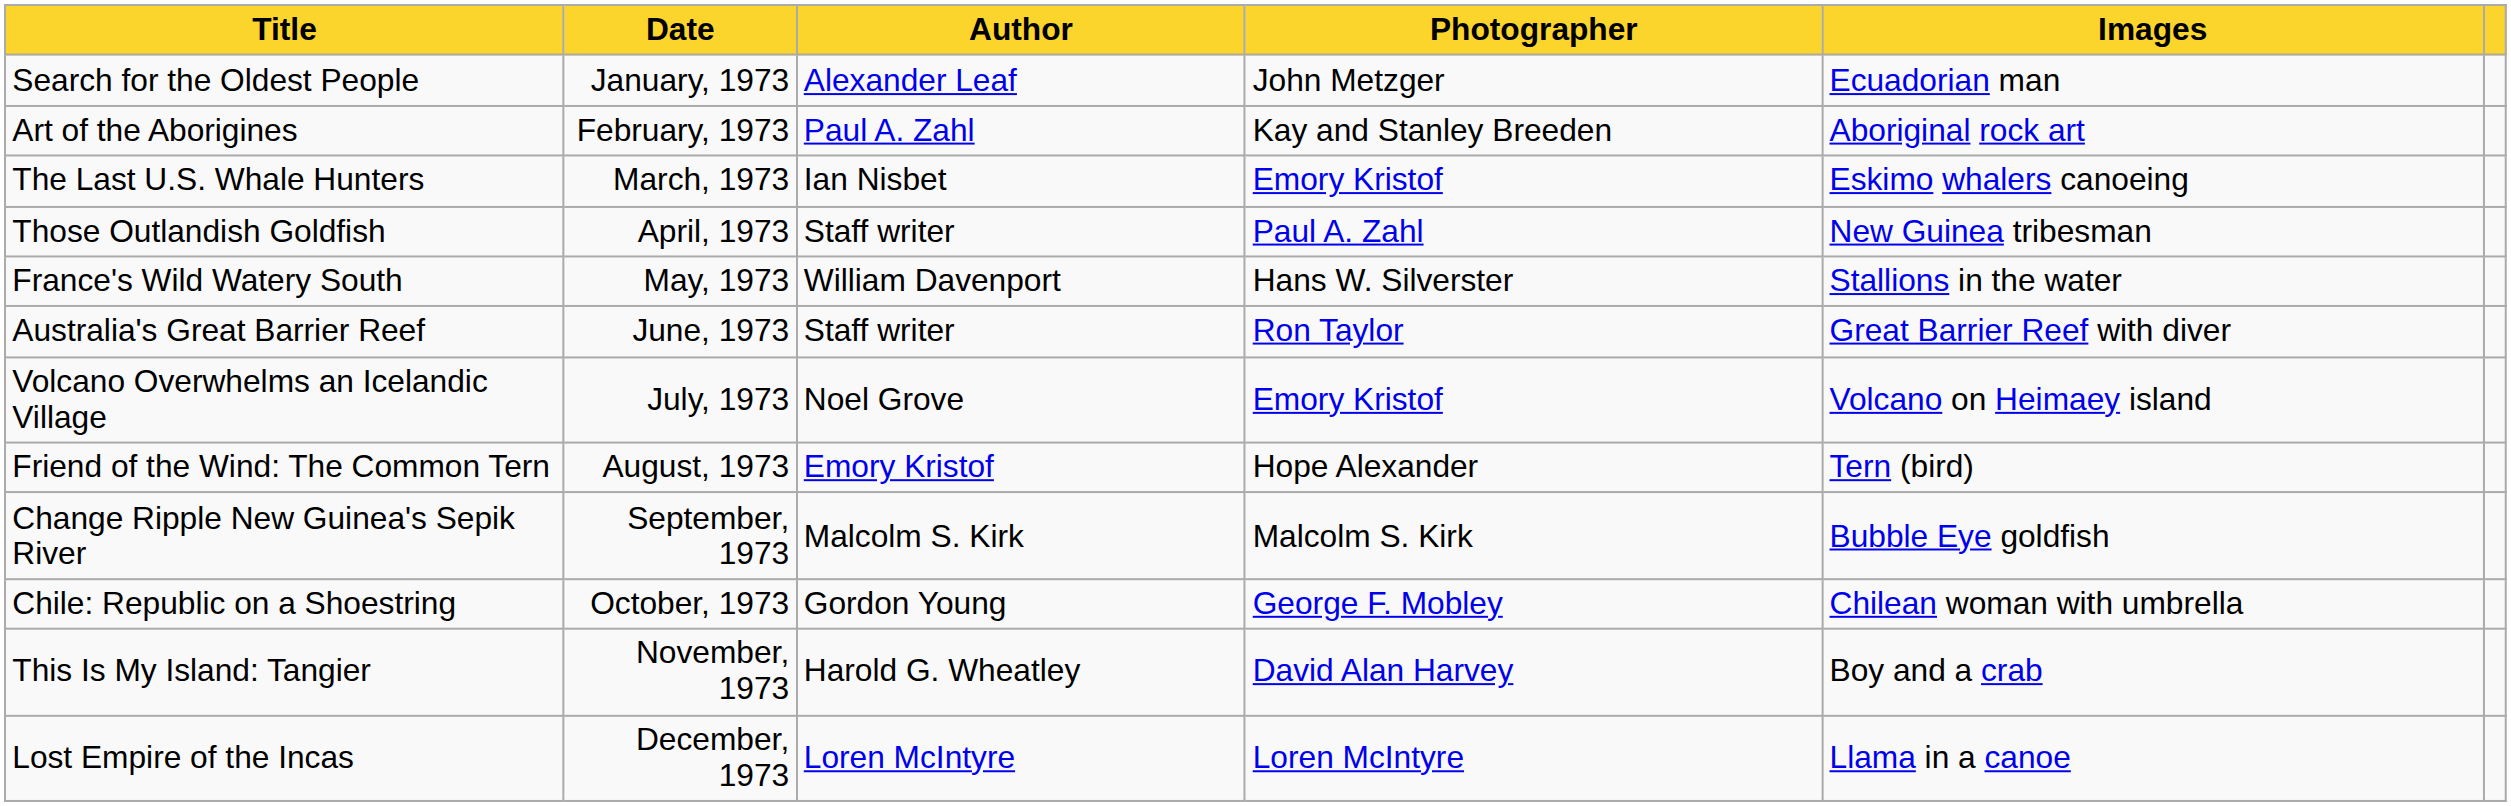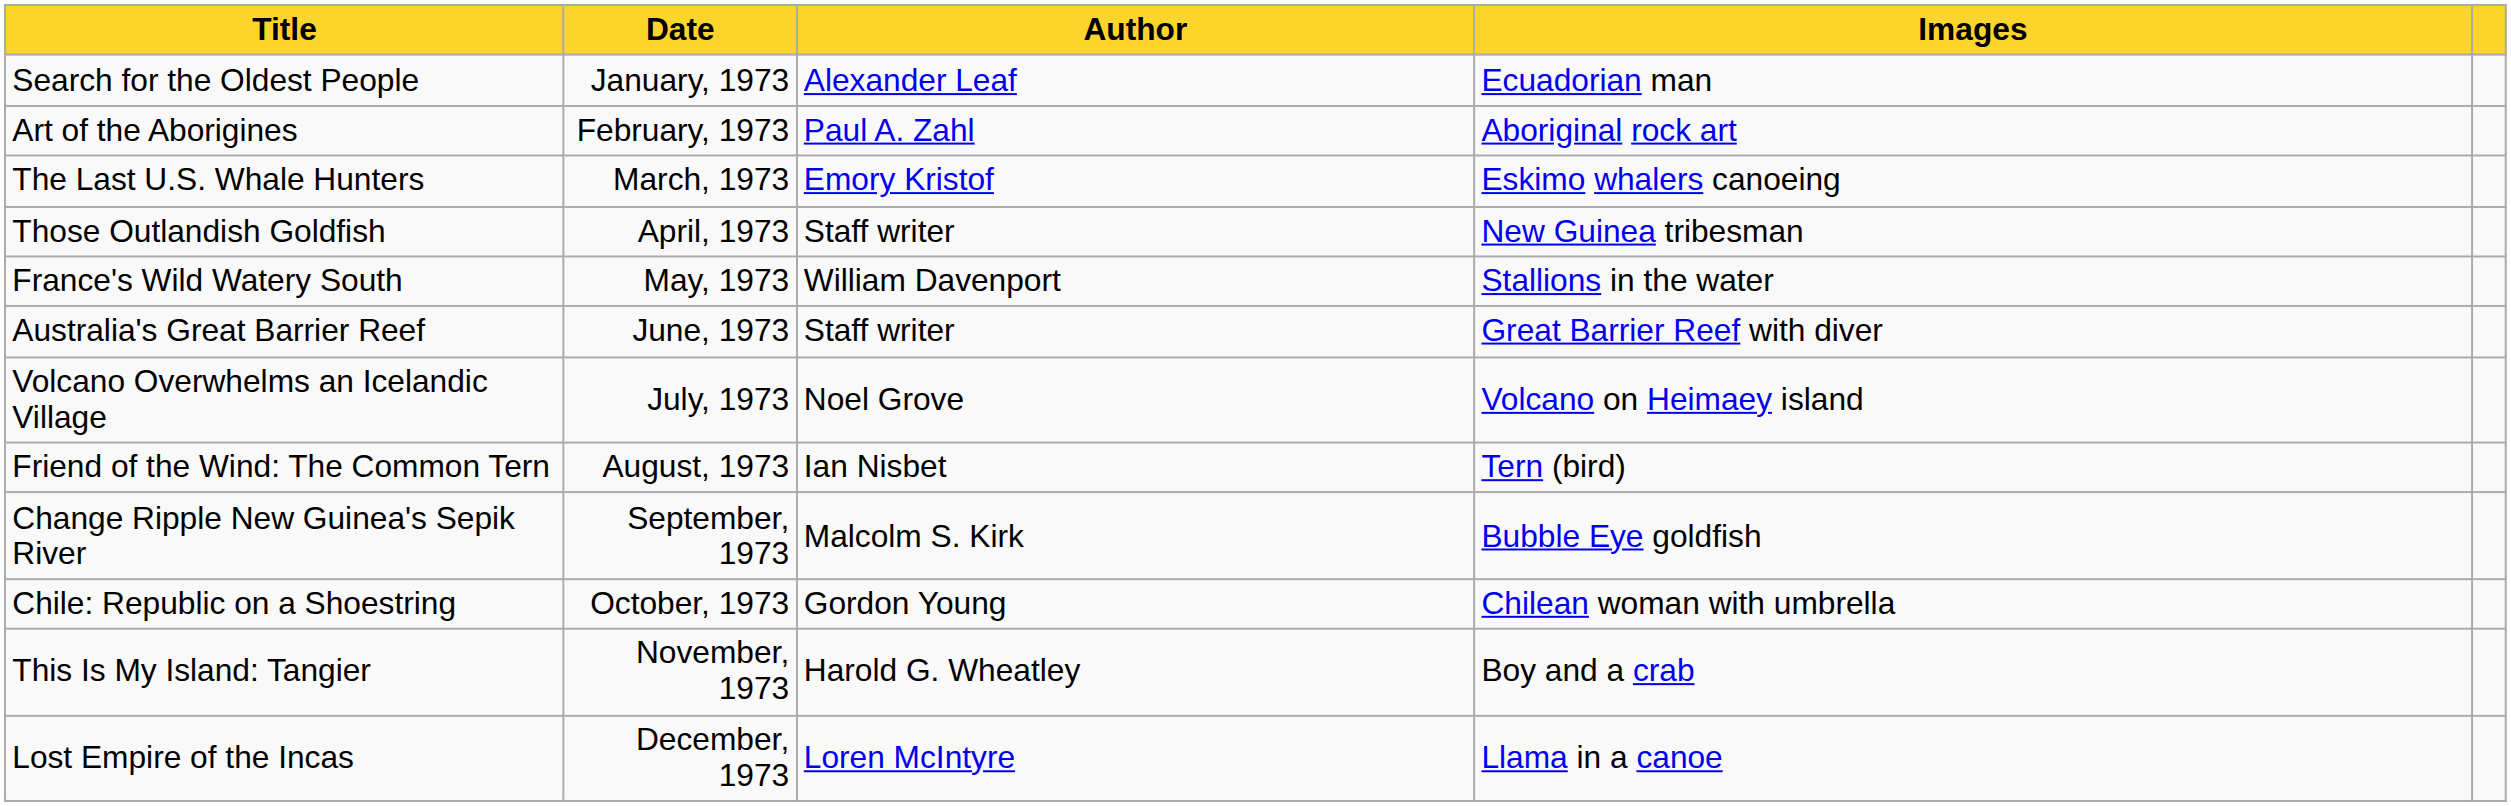- column: Photographer | John Metzger | Kay and Stanley Breeden | Emory Kristof | Paul A. Zahl | Hans W. Silverster | Ron Taylor | Emory Kristof | Hope Alexander | Malcolm S. Kirk | George F. Mobley | David Alan Harvey | Loren McIntyre
The Last U.S. Whale Hunters | Author: Ian Nisbet -> Emory Kristof
Friend of the Wind: The Common Tern | Author: Emory Kristof -> Ian Nisbet
